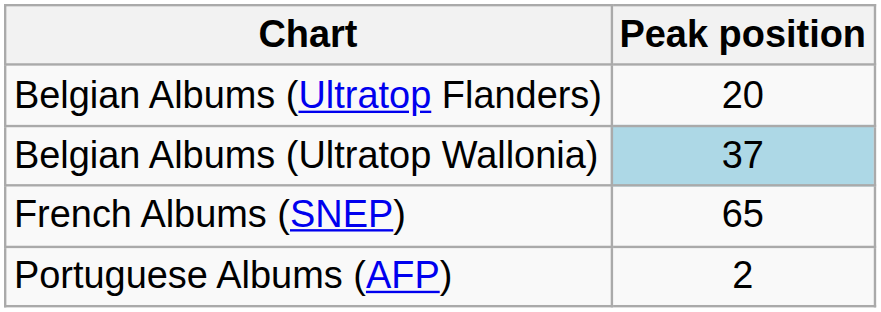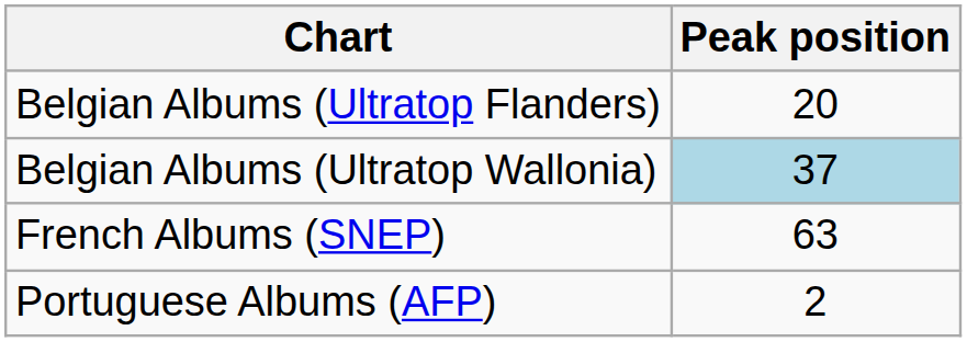French Albums (SNEP) | Peak position: 65 -> 63
